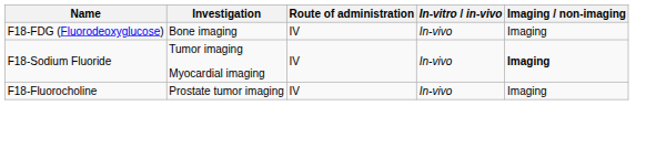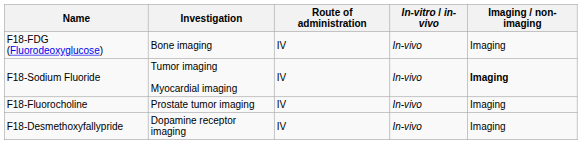+ row: F18-Desmethoxyfallypride | Dopamine receptor imaging | IV | In-vivo | Imaging
